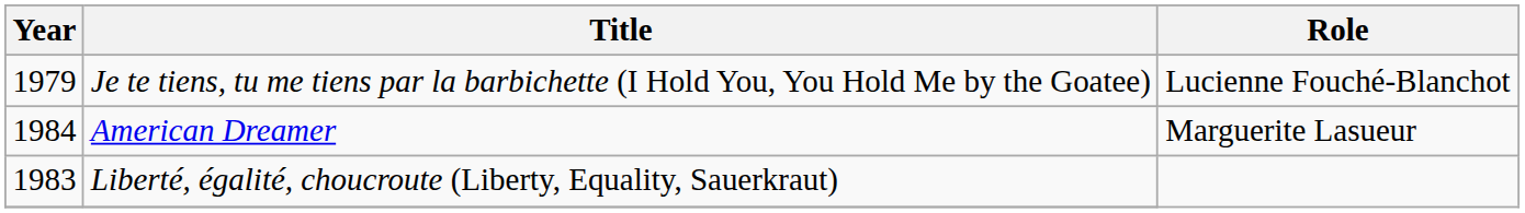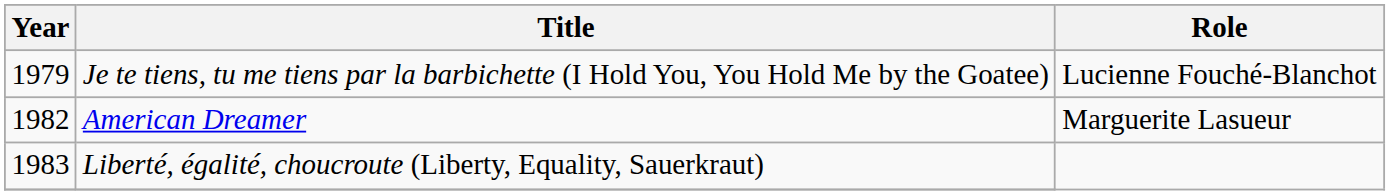American Dreamer | Year: 1984 -> 1982
